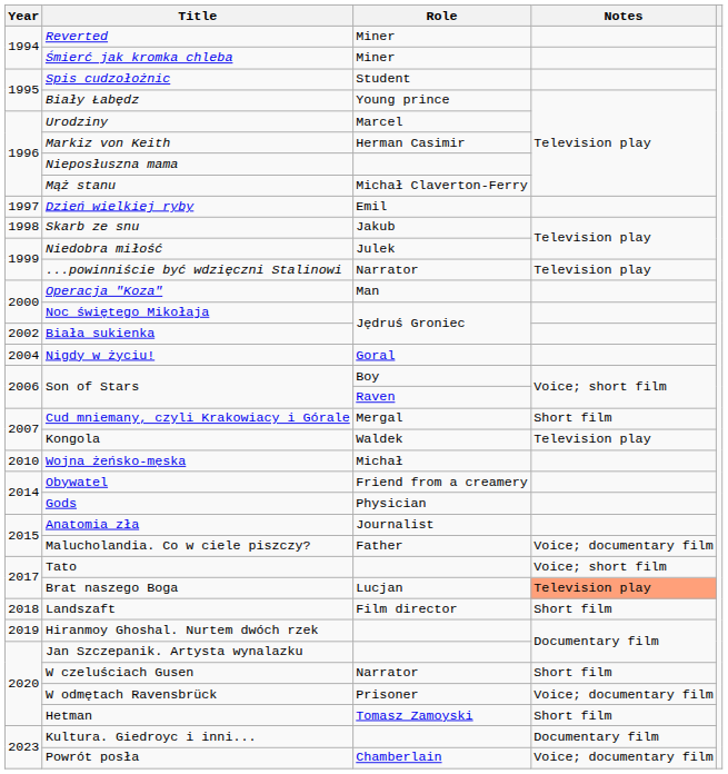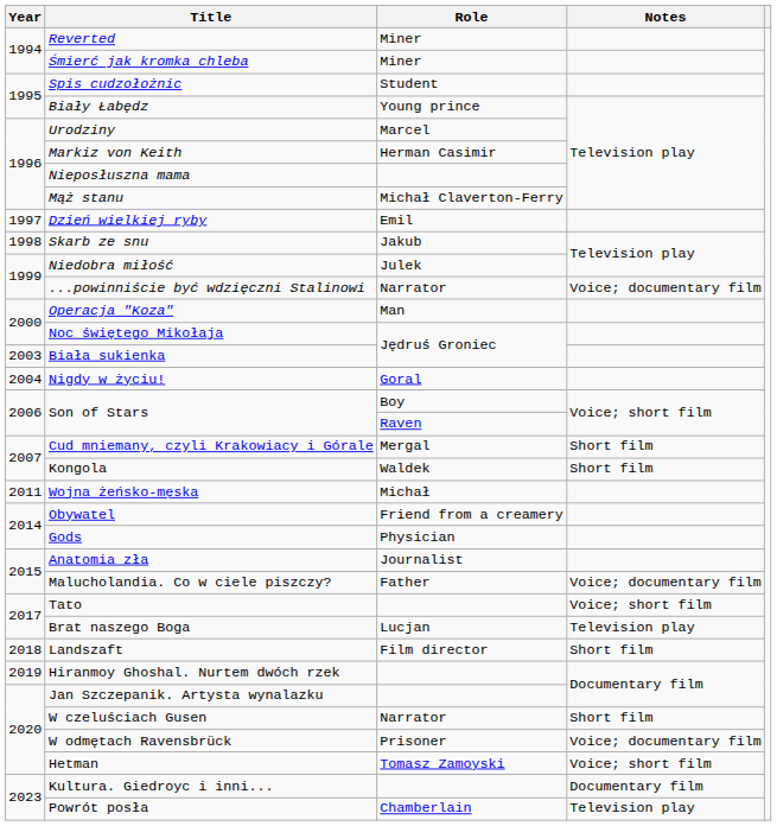...powinniście być wdzięczni Stalinowi | Notes: Television play -> Voice; documentary film
Biała sukienka | Year: 2002 -> 2003
Kongola | Notes: Television play -> Short film
Wojna żeńsko-męska | Year: 2010 -> 2011
Brat naszego Boga | Notes: lightsalmon background -> no background
Hetman | Notes: Short film -> Voice; short film
Powrót posła | Notes: Voice; documentary film -> Television play
